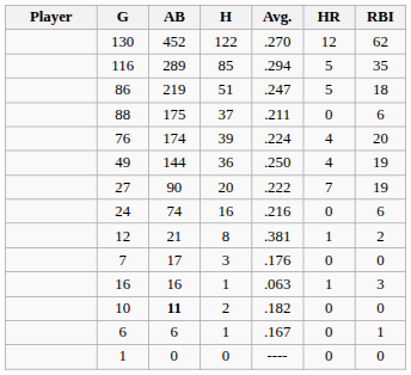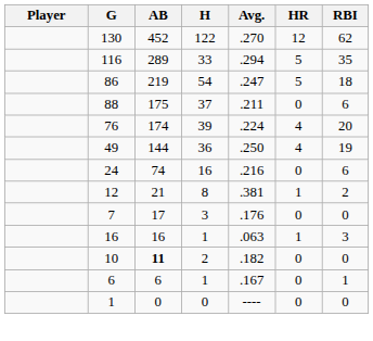116 | H: 85 -> 33
86 | H: 51 -> 54
- row: 27 | 90 | 20 | .222 | 7 | 19
